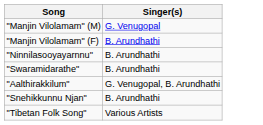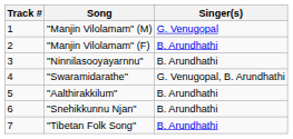+ column: Track # | 1 | 2 | 3 | 4 | 5 | 6 | 7
"Swaramidarathe" | Singer(s): B. Arundhathi -> G. Venugopal, B. Arundhathi
"Aalthirakkilum" | Singer(s): G. Venugopal, B. Arundhathi -> B. Arundhathi
"Tibetan Folk Song" | Singer(s): Various Artists -> B. Arundhathi
